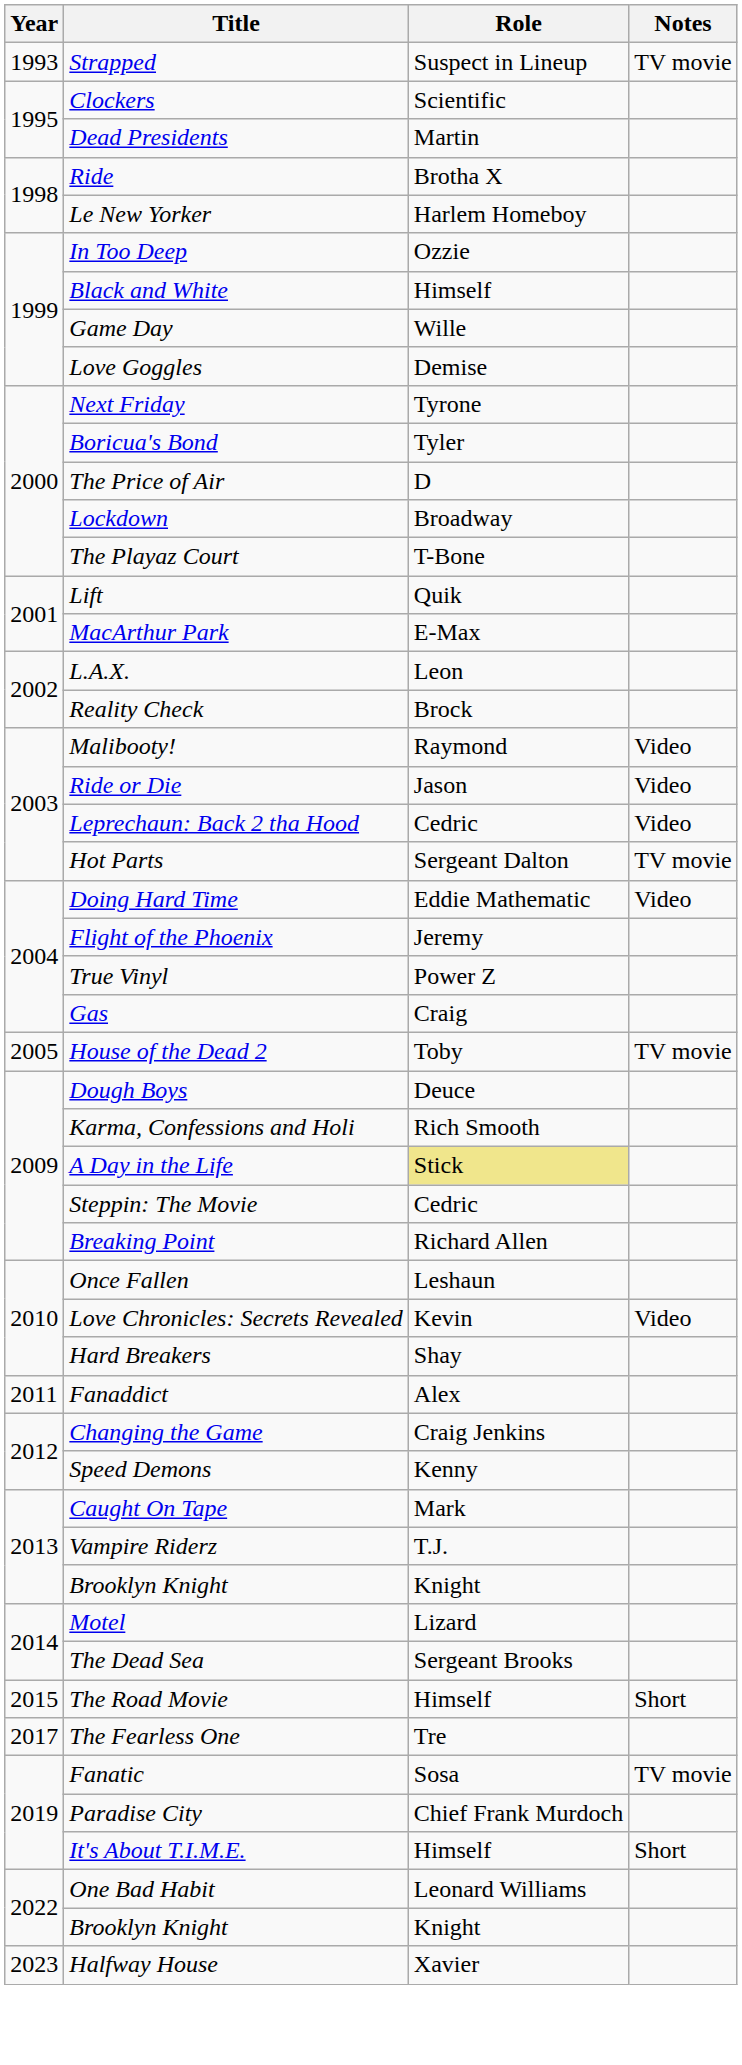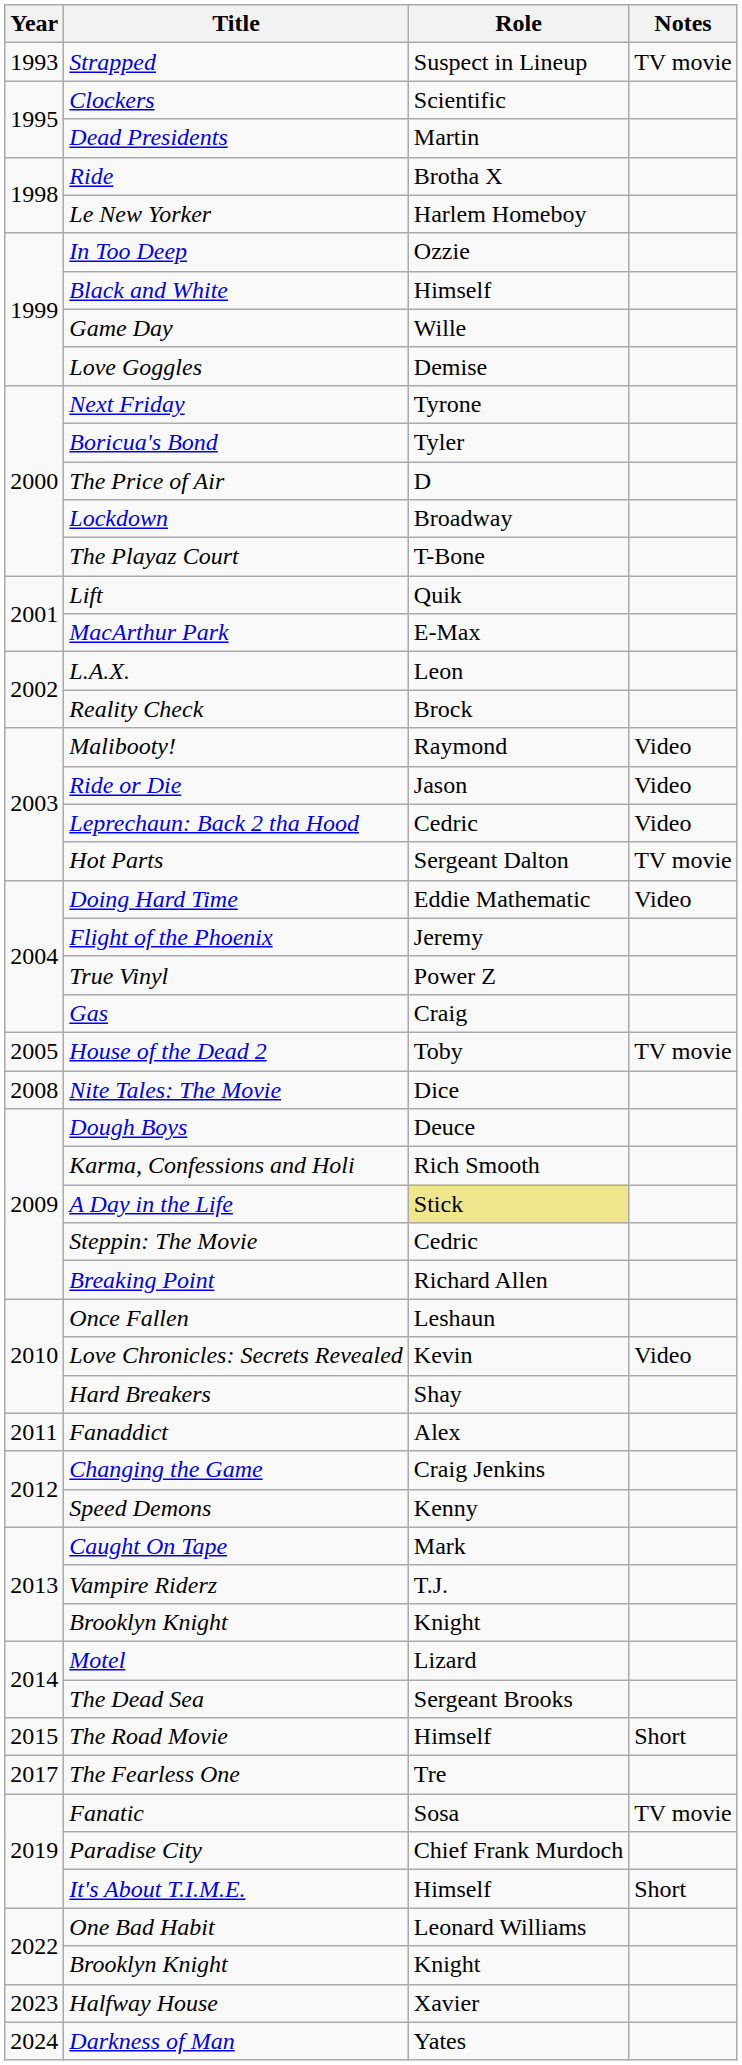+ row: 2008 | Nite Tales: The Movie | Dice
+ row: 2024 | Darkness of Man | Yates
